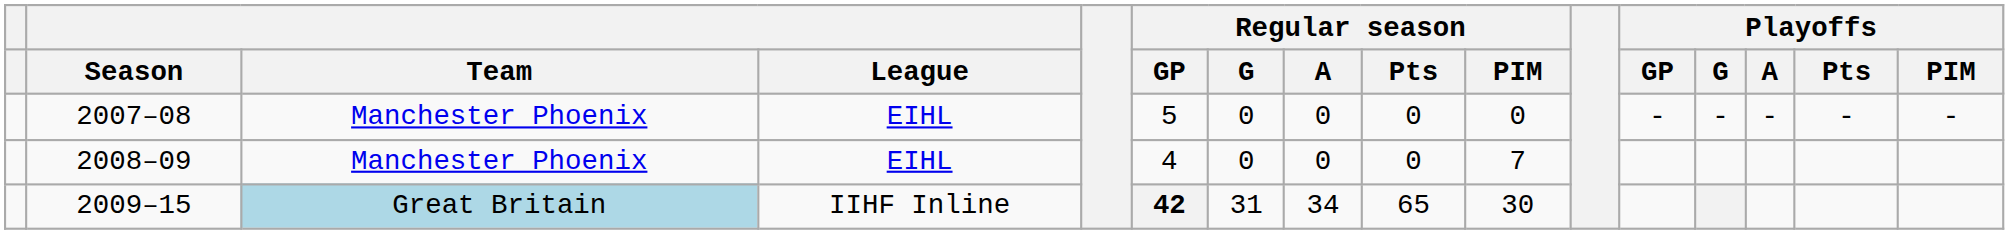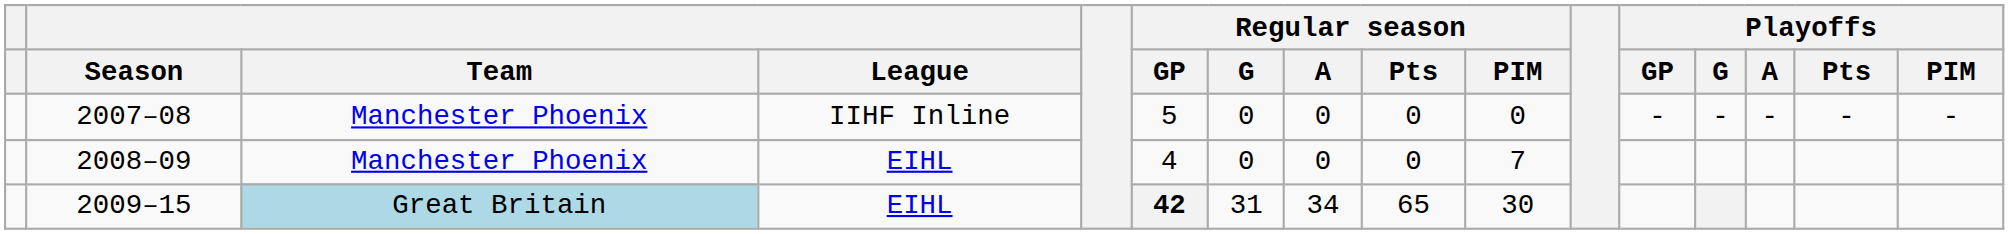2007–08 | League: EIHL -> IIHF Inline
2009–15 | League: IIHF Inline -> EIHL
